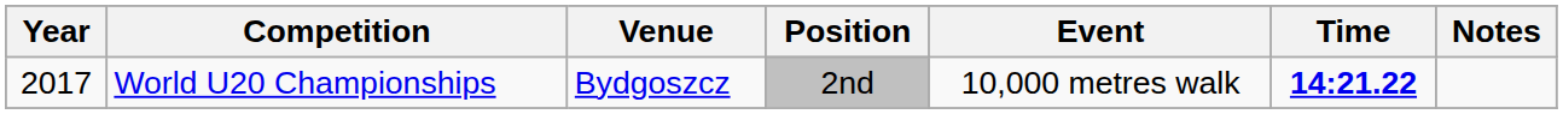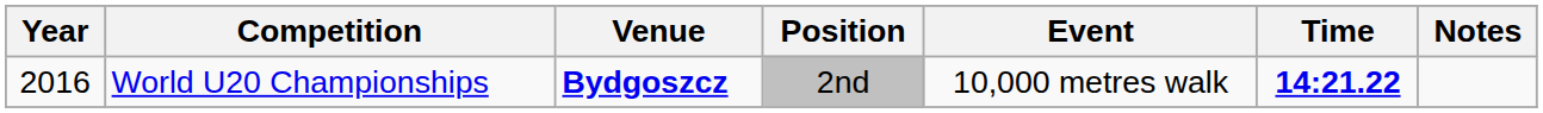World U20 Championships | Year: 2017 -> 2016
World U20 Championships | Venue: normal -> bold
